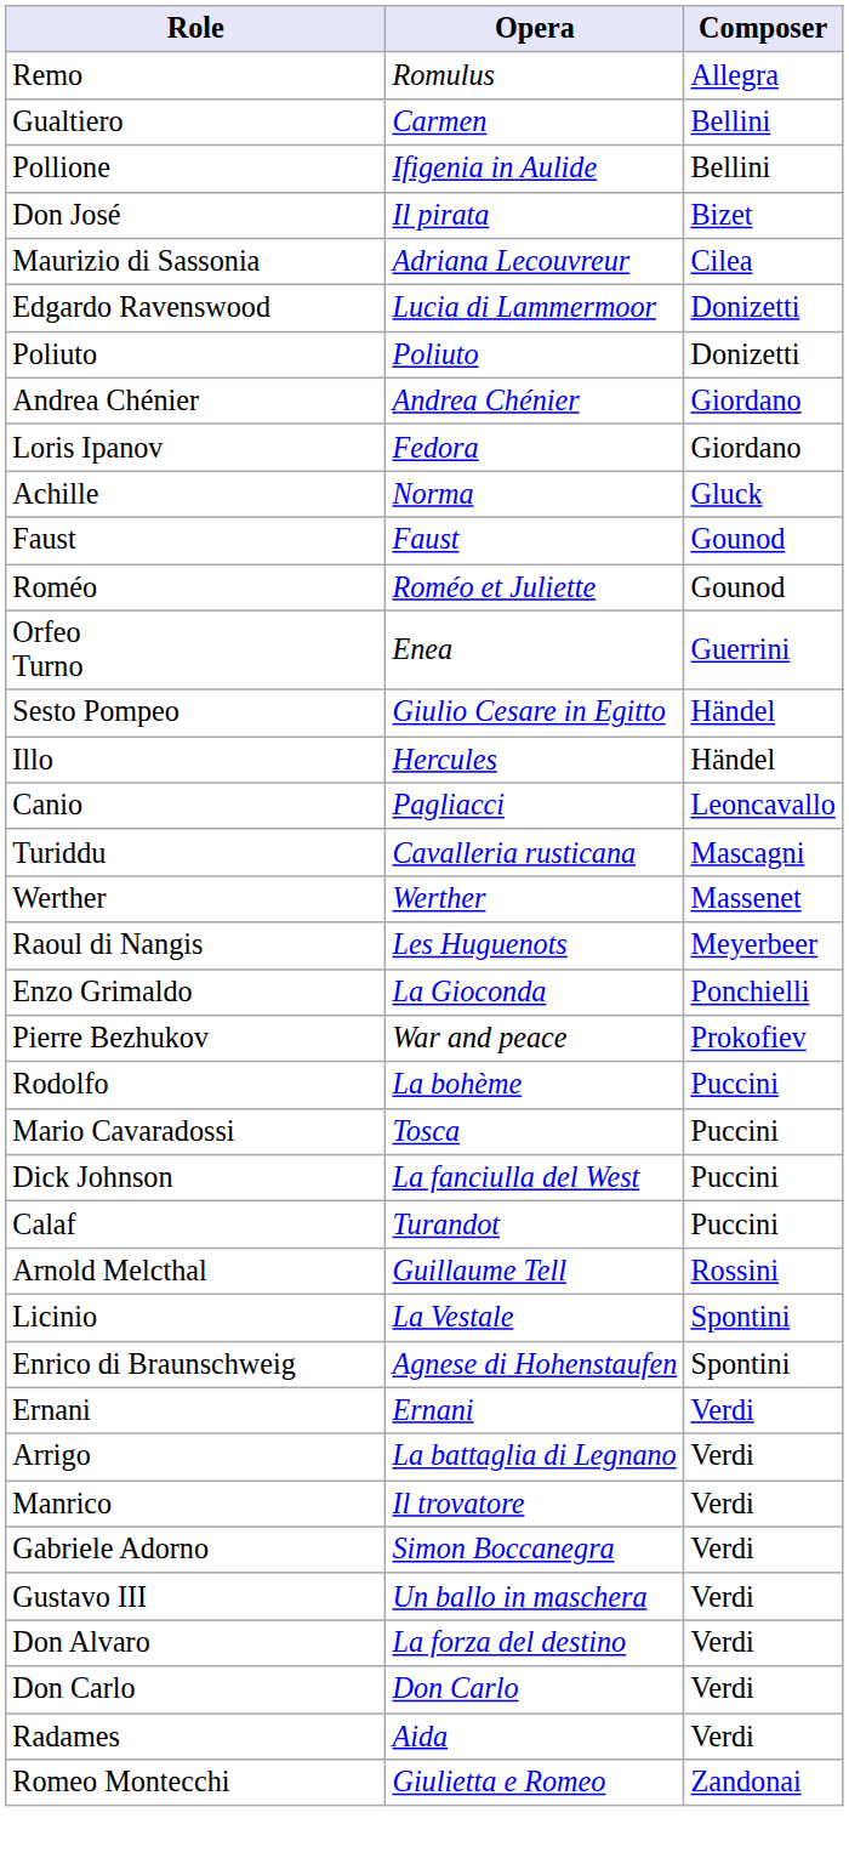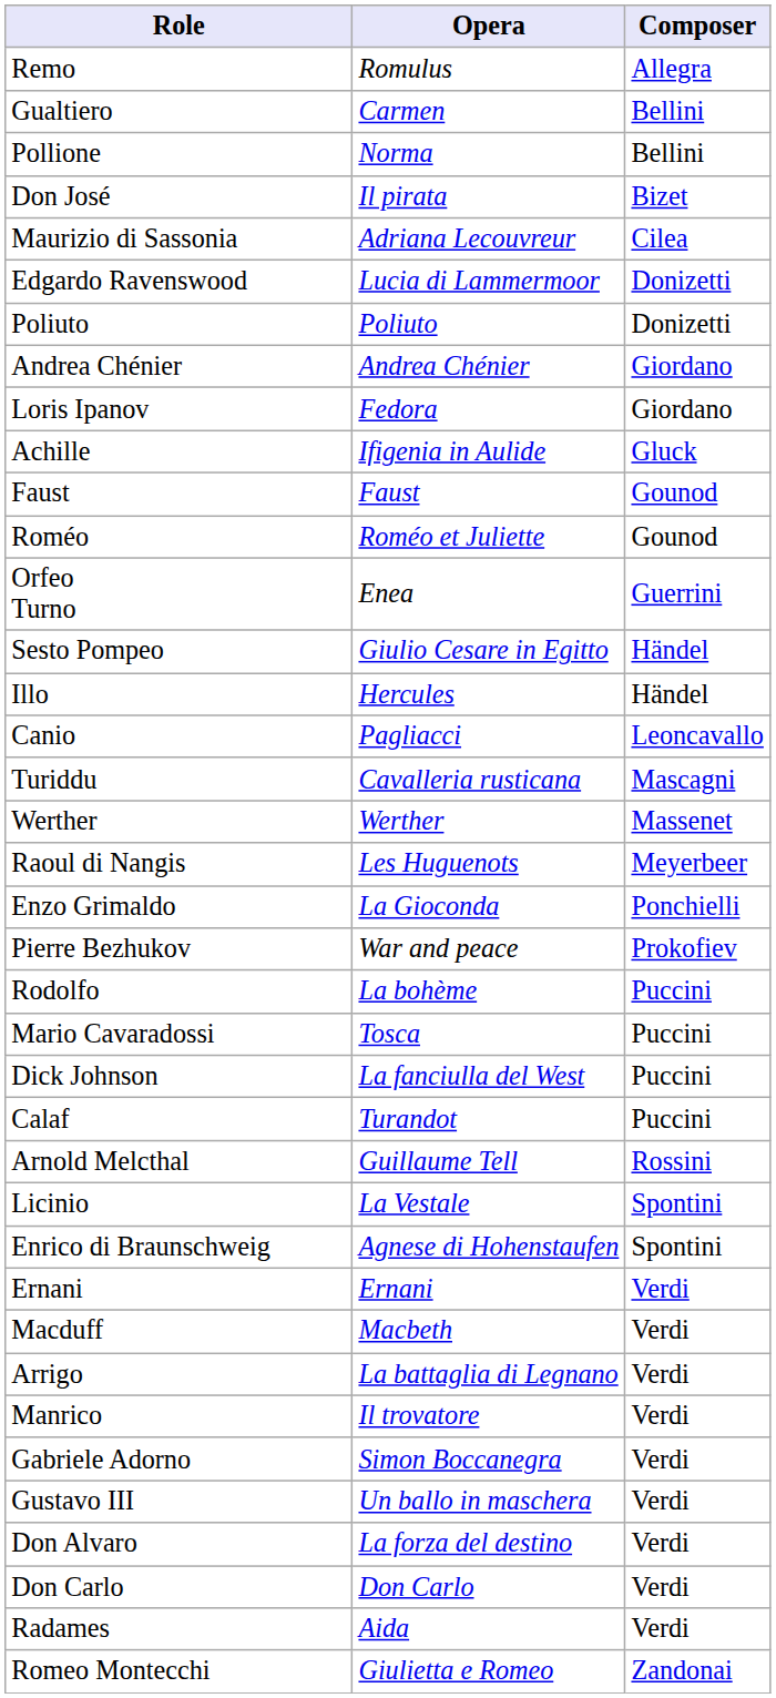Pollione | Opera: Ifigenia in Aulide -> Norma
Achille | Opera: Norma -> Ifigenia in Aulide
+ row: Macduff | Macbeth | Verdi
